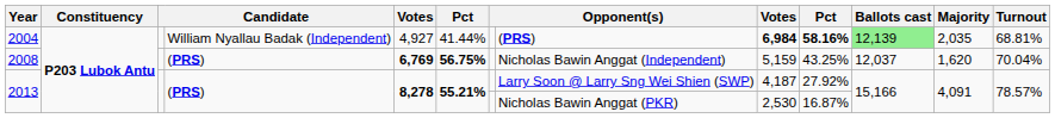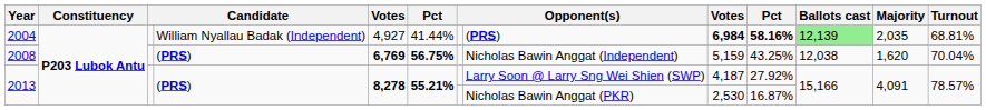2008 | Ballots cast: 12,037 -> 12,038
